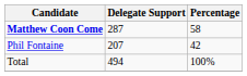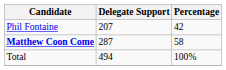rows swapped: Matthew Coon Come <-> Phil Fontaine
